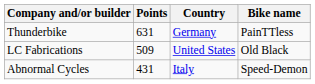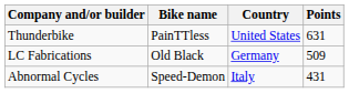columns swapped: Bike name <-> Points
Thunderbike | Country: Germany -> United States
LC Fabrications | Country: United States -> Germany
